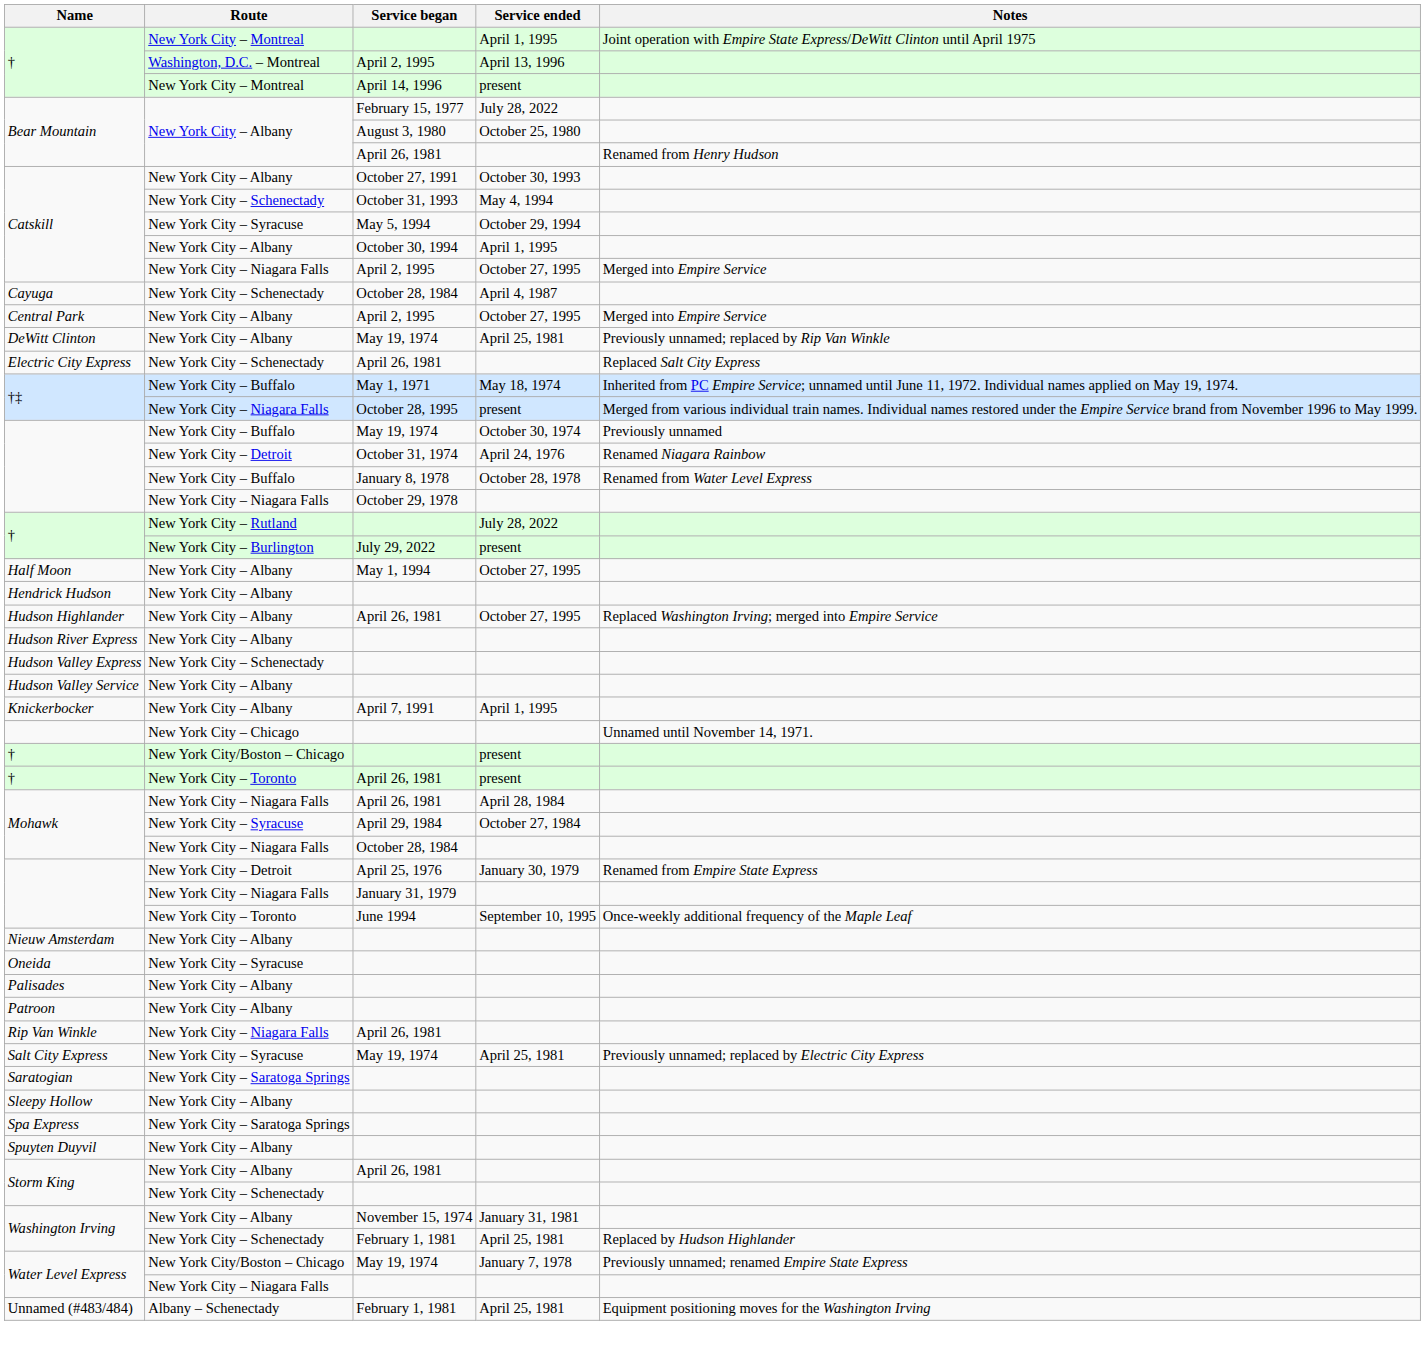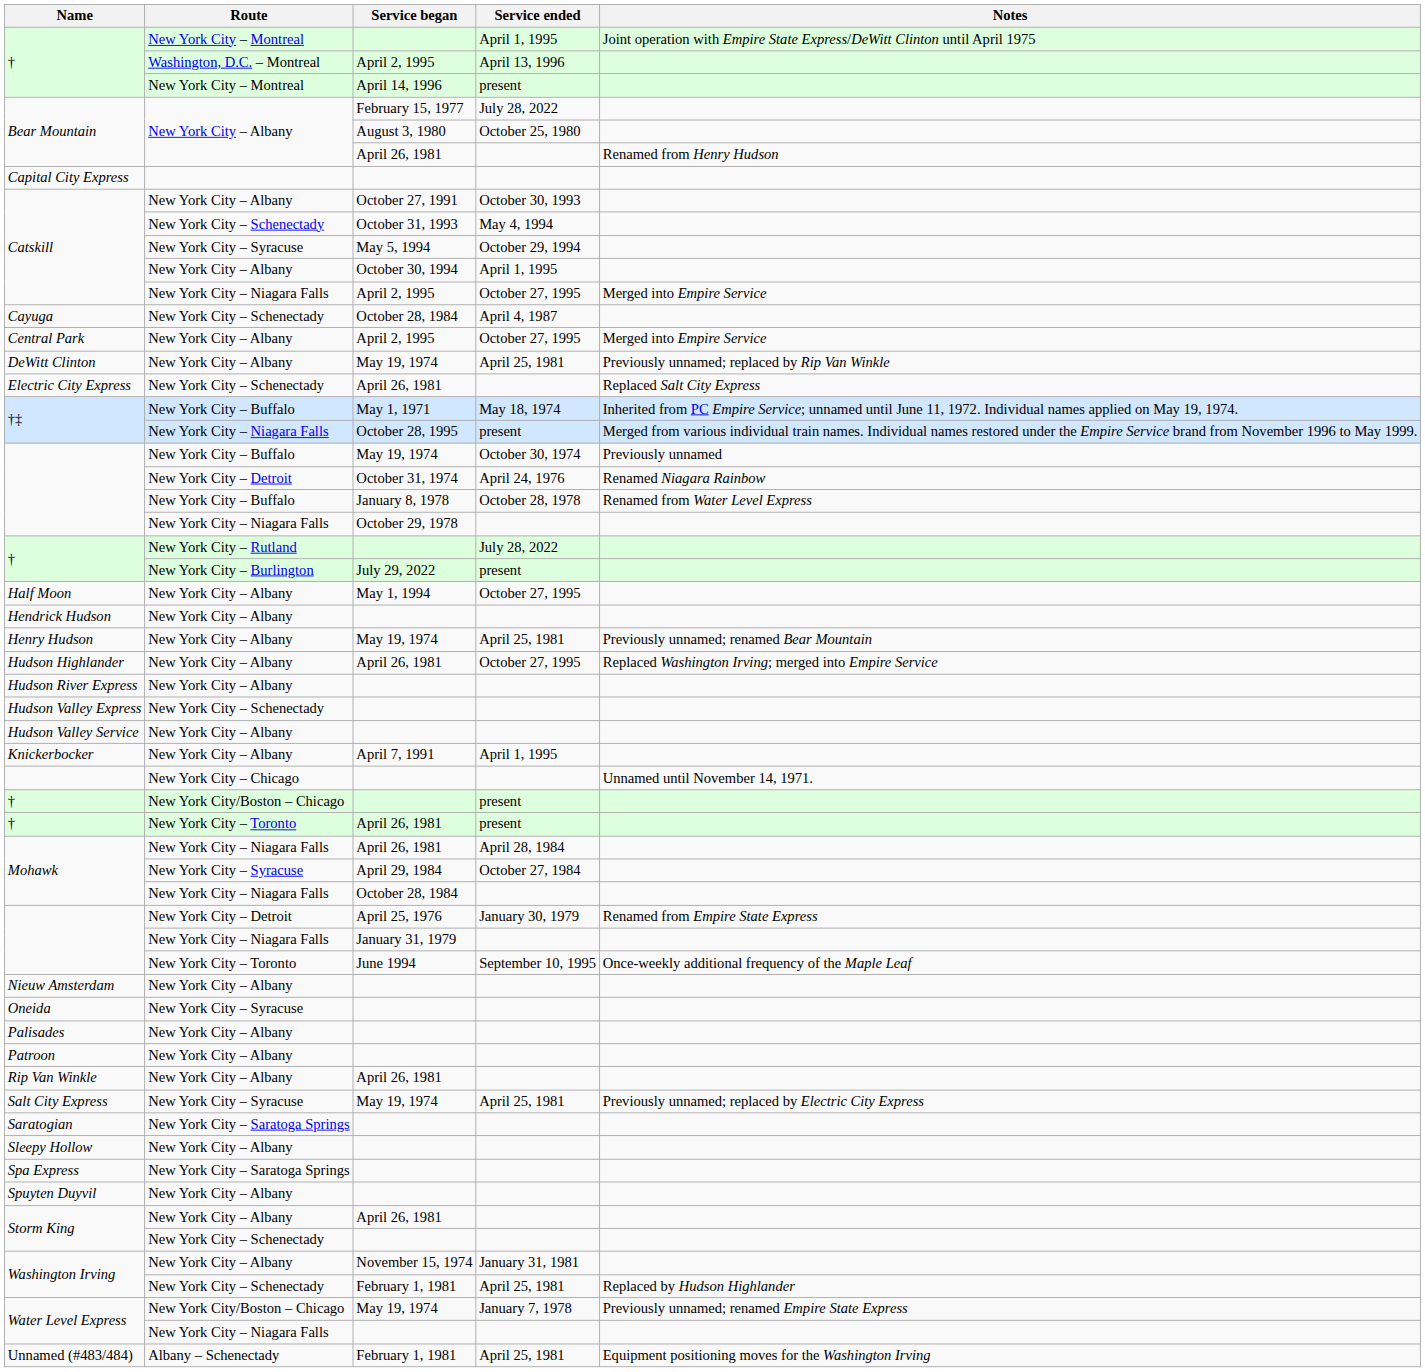+ row: Capital City Express
+ row: Henry Hudson | New York City – Albany | May 19, 1974 | April 25, 1981 | Previously unnamed; renamed Bear Mountain
Rip Van Winkle | Route: New York City – Niagara Falls -> New York City – Albany
